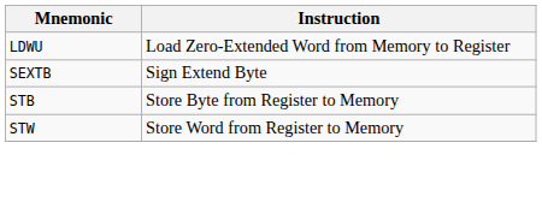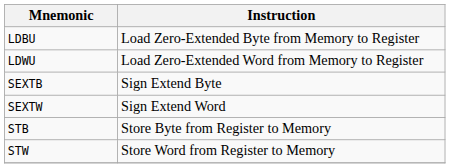+ row: LDBU | Load Zero-Extended Byte from Memory to Register
+ row: SEXTW | Sign Extend Word
